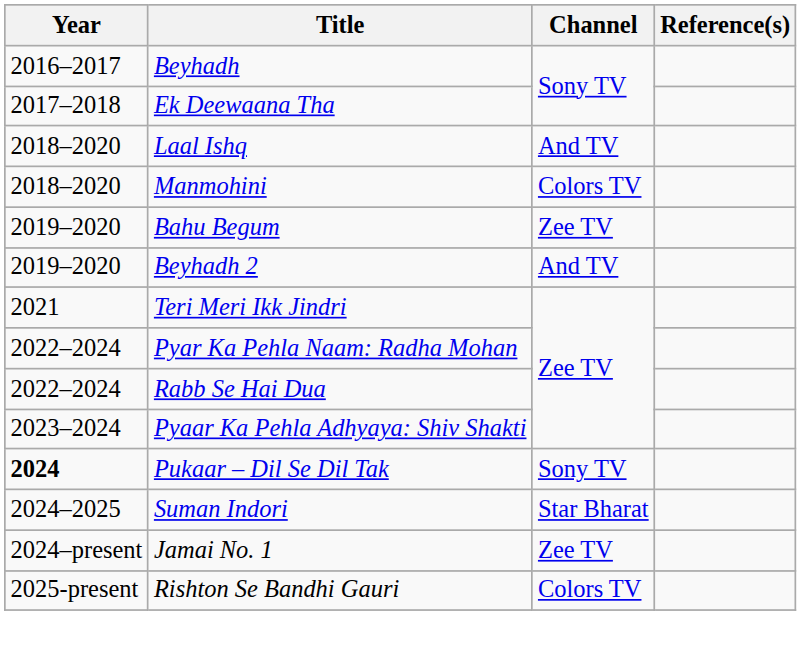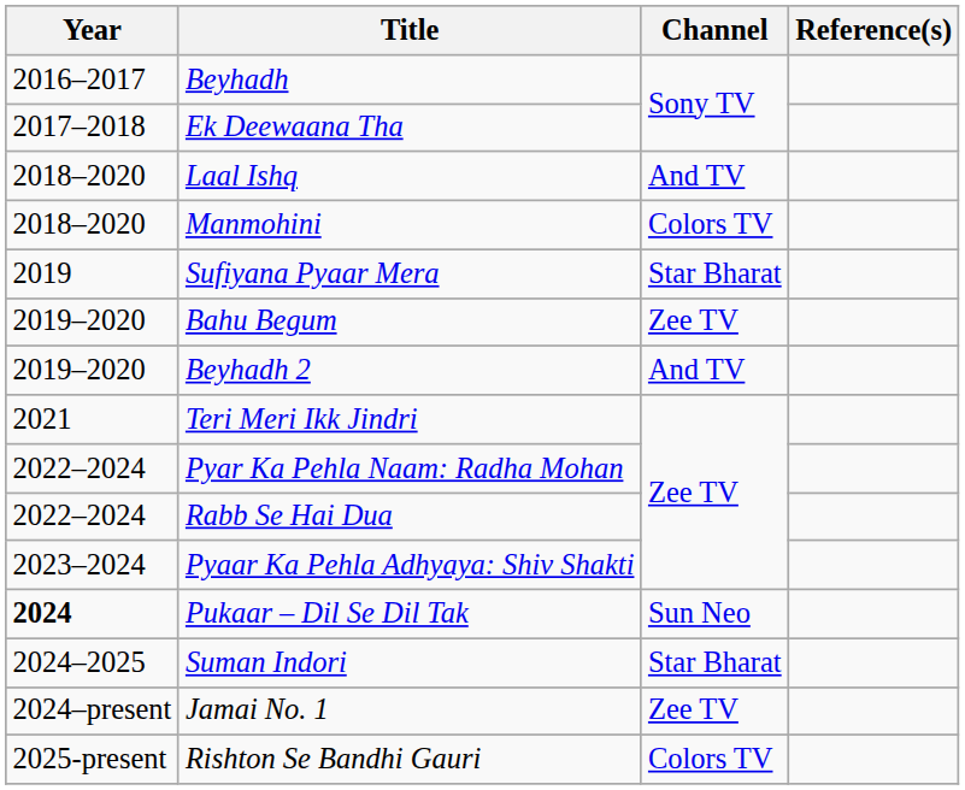+ row: 2019 | Sufiyana Pyaar Mera | Star Bharat
Pukaar – Dil Se Dil Tak | Channel: Sony TV -> Sun Neo
